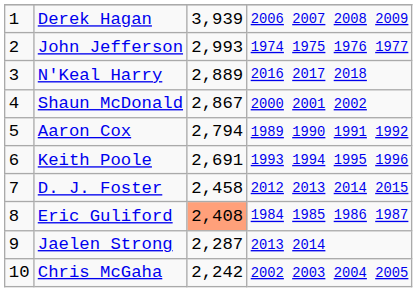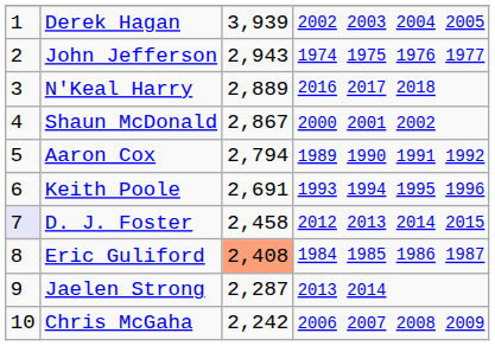Derek Hagan | column 4: 2006 2007 2008 2009 -> 2002 2003 2004 2005
John Jefferson | column 3: 2,993 -> 2,943
D. J. Foster | column 1: no background -> lavender background
Chris McGaha | column 4: 2002 2003 2004 2005 -> 2006 2007 2008 2009
